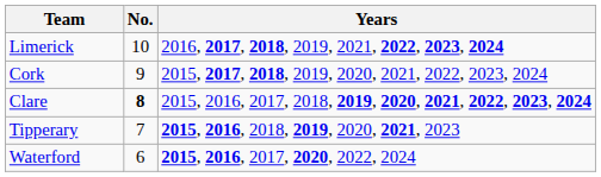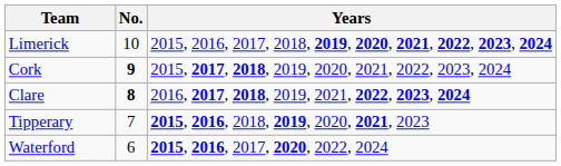Limerick | Years: 2016, 2017, 2018, 2019, 2021, 2022, 2023, 2024 -> 2015, 2016, 2017, 2018, 2019, 2020, 2021, 2022, 2023, 2024
Cork | No.: normal -> bold
Clare | Years: 2015, 2016, 2017, 2018, 2019, 2020, 2021, 2022, 2023, 2024 -> 2016, 2017, 2018, 2019, 2021, 2022, 2023, 2024
